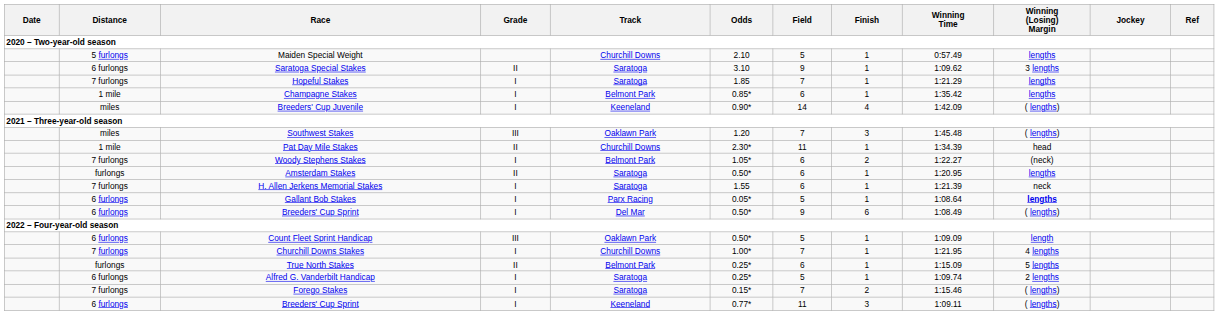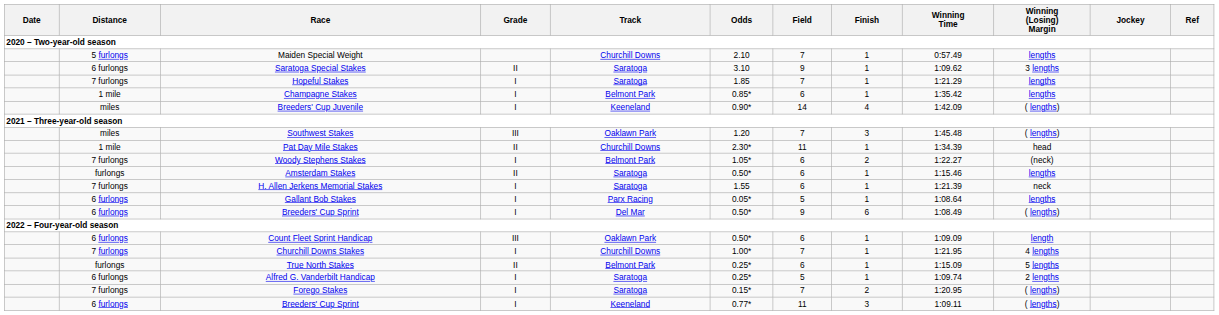Maiden Special Weight | Field: 5 -> 7
Amsterdam Stakes | Winning Time: 1:20.95 -> 1:15.46
Gallant Bob Stakes | Winning (Losing) Margin: bold -> normal
Count Fleet Sprint Handicap | Field: 5 -> 6
Forego Stakes | Winning Time: 1:15.46 -> 1:20.95
